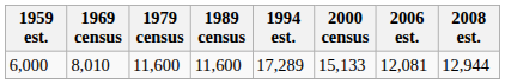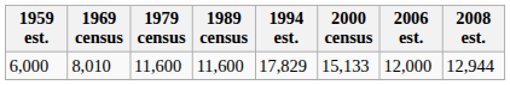6,000 | 1994 est.: 17,289 -> 17,829
6,000 | 2006 est.: 12,081 -> 12,000
